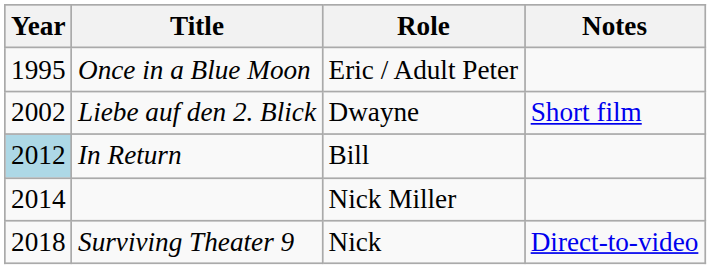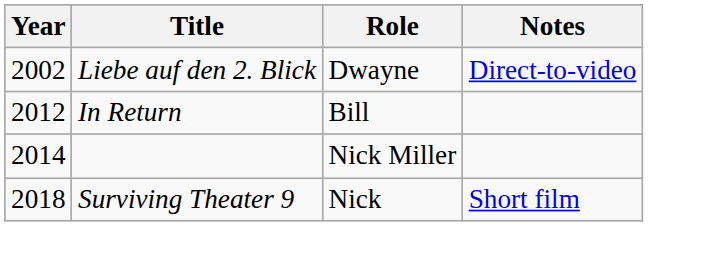- row: 1995 | Once in a Blue Moon | Eric / Adult Peter
Liebe auf den 2. Blick | Notes: Short film -> Direct-to-video
In Return | Year: lightblue background -> no background
Surviving Theater 9 | Notes: Direct-to-video -> Short film
